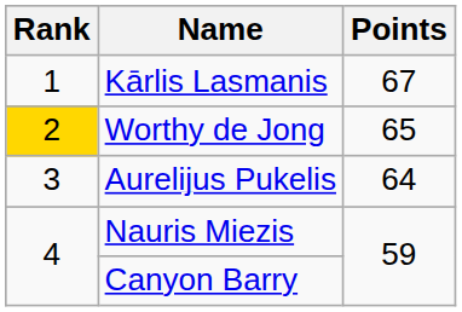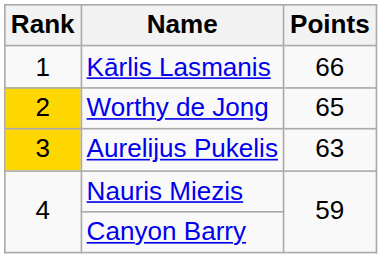Kārlis Lasmanis | Points: 67 -> 66
Aurelijus Pukelis | Rank: no background -> gold background
Aurelijus Pukelis | Points: 64 -> 63
